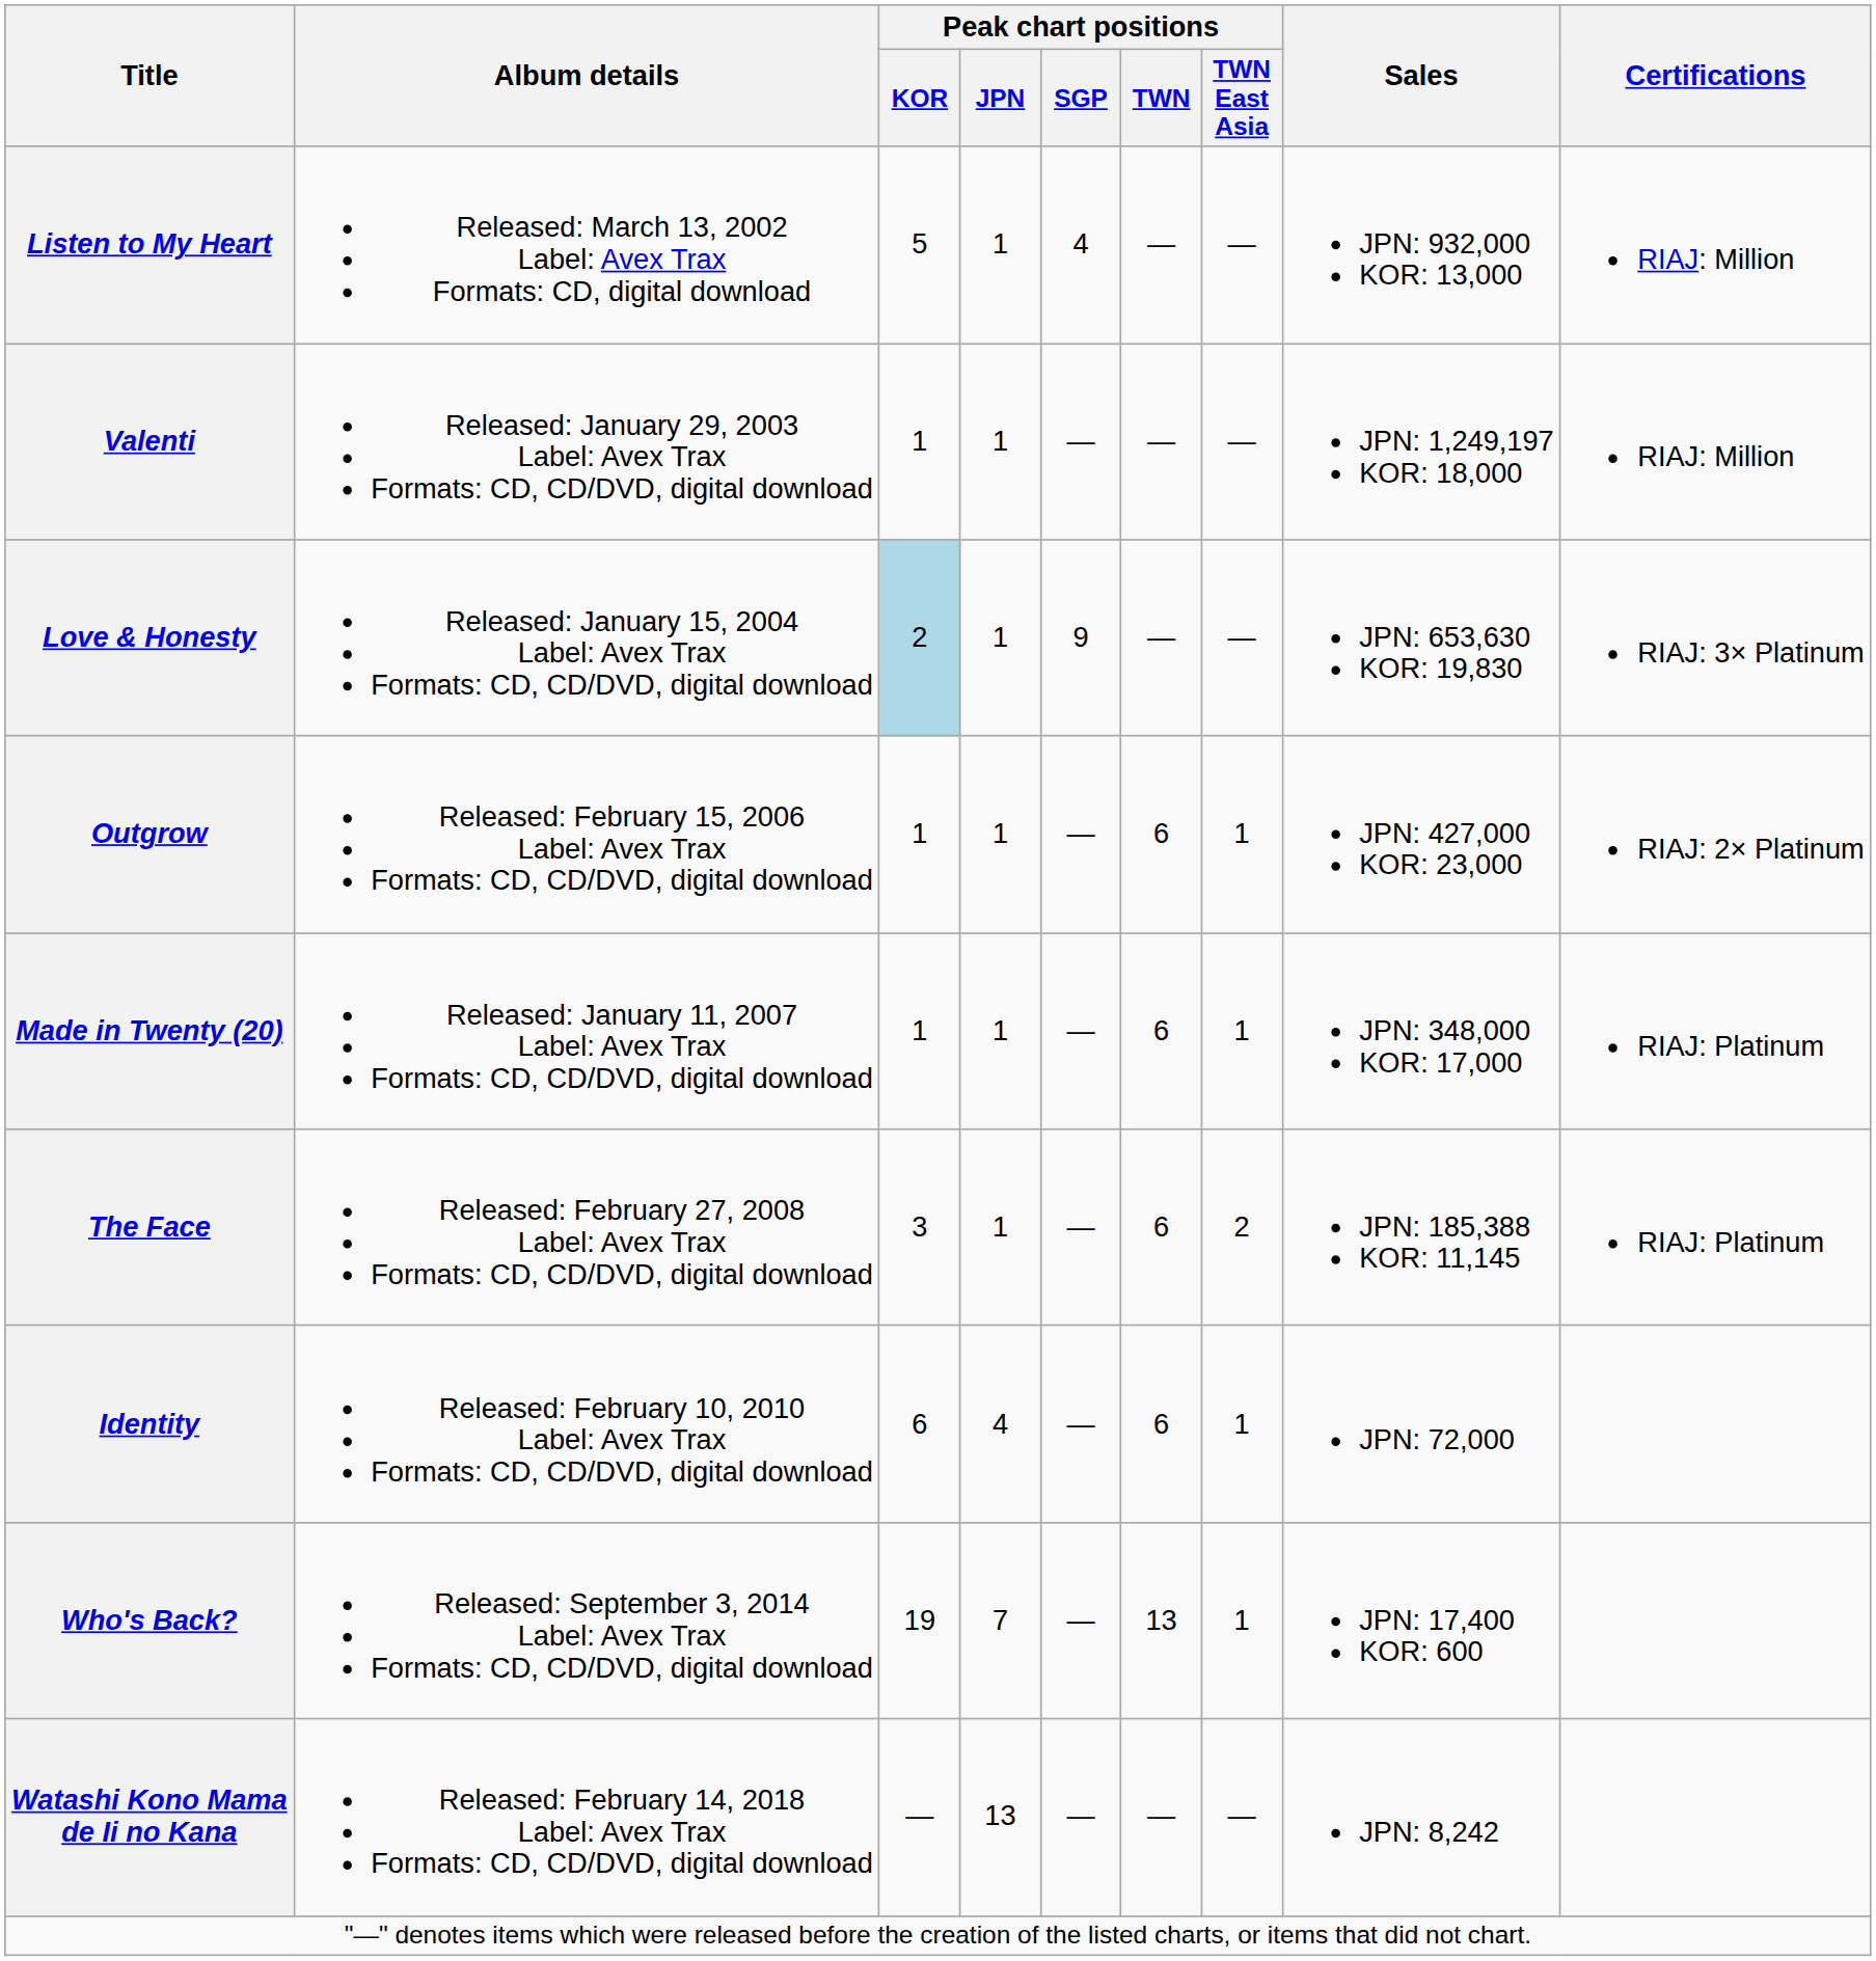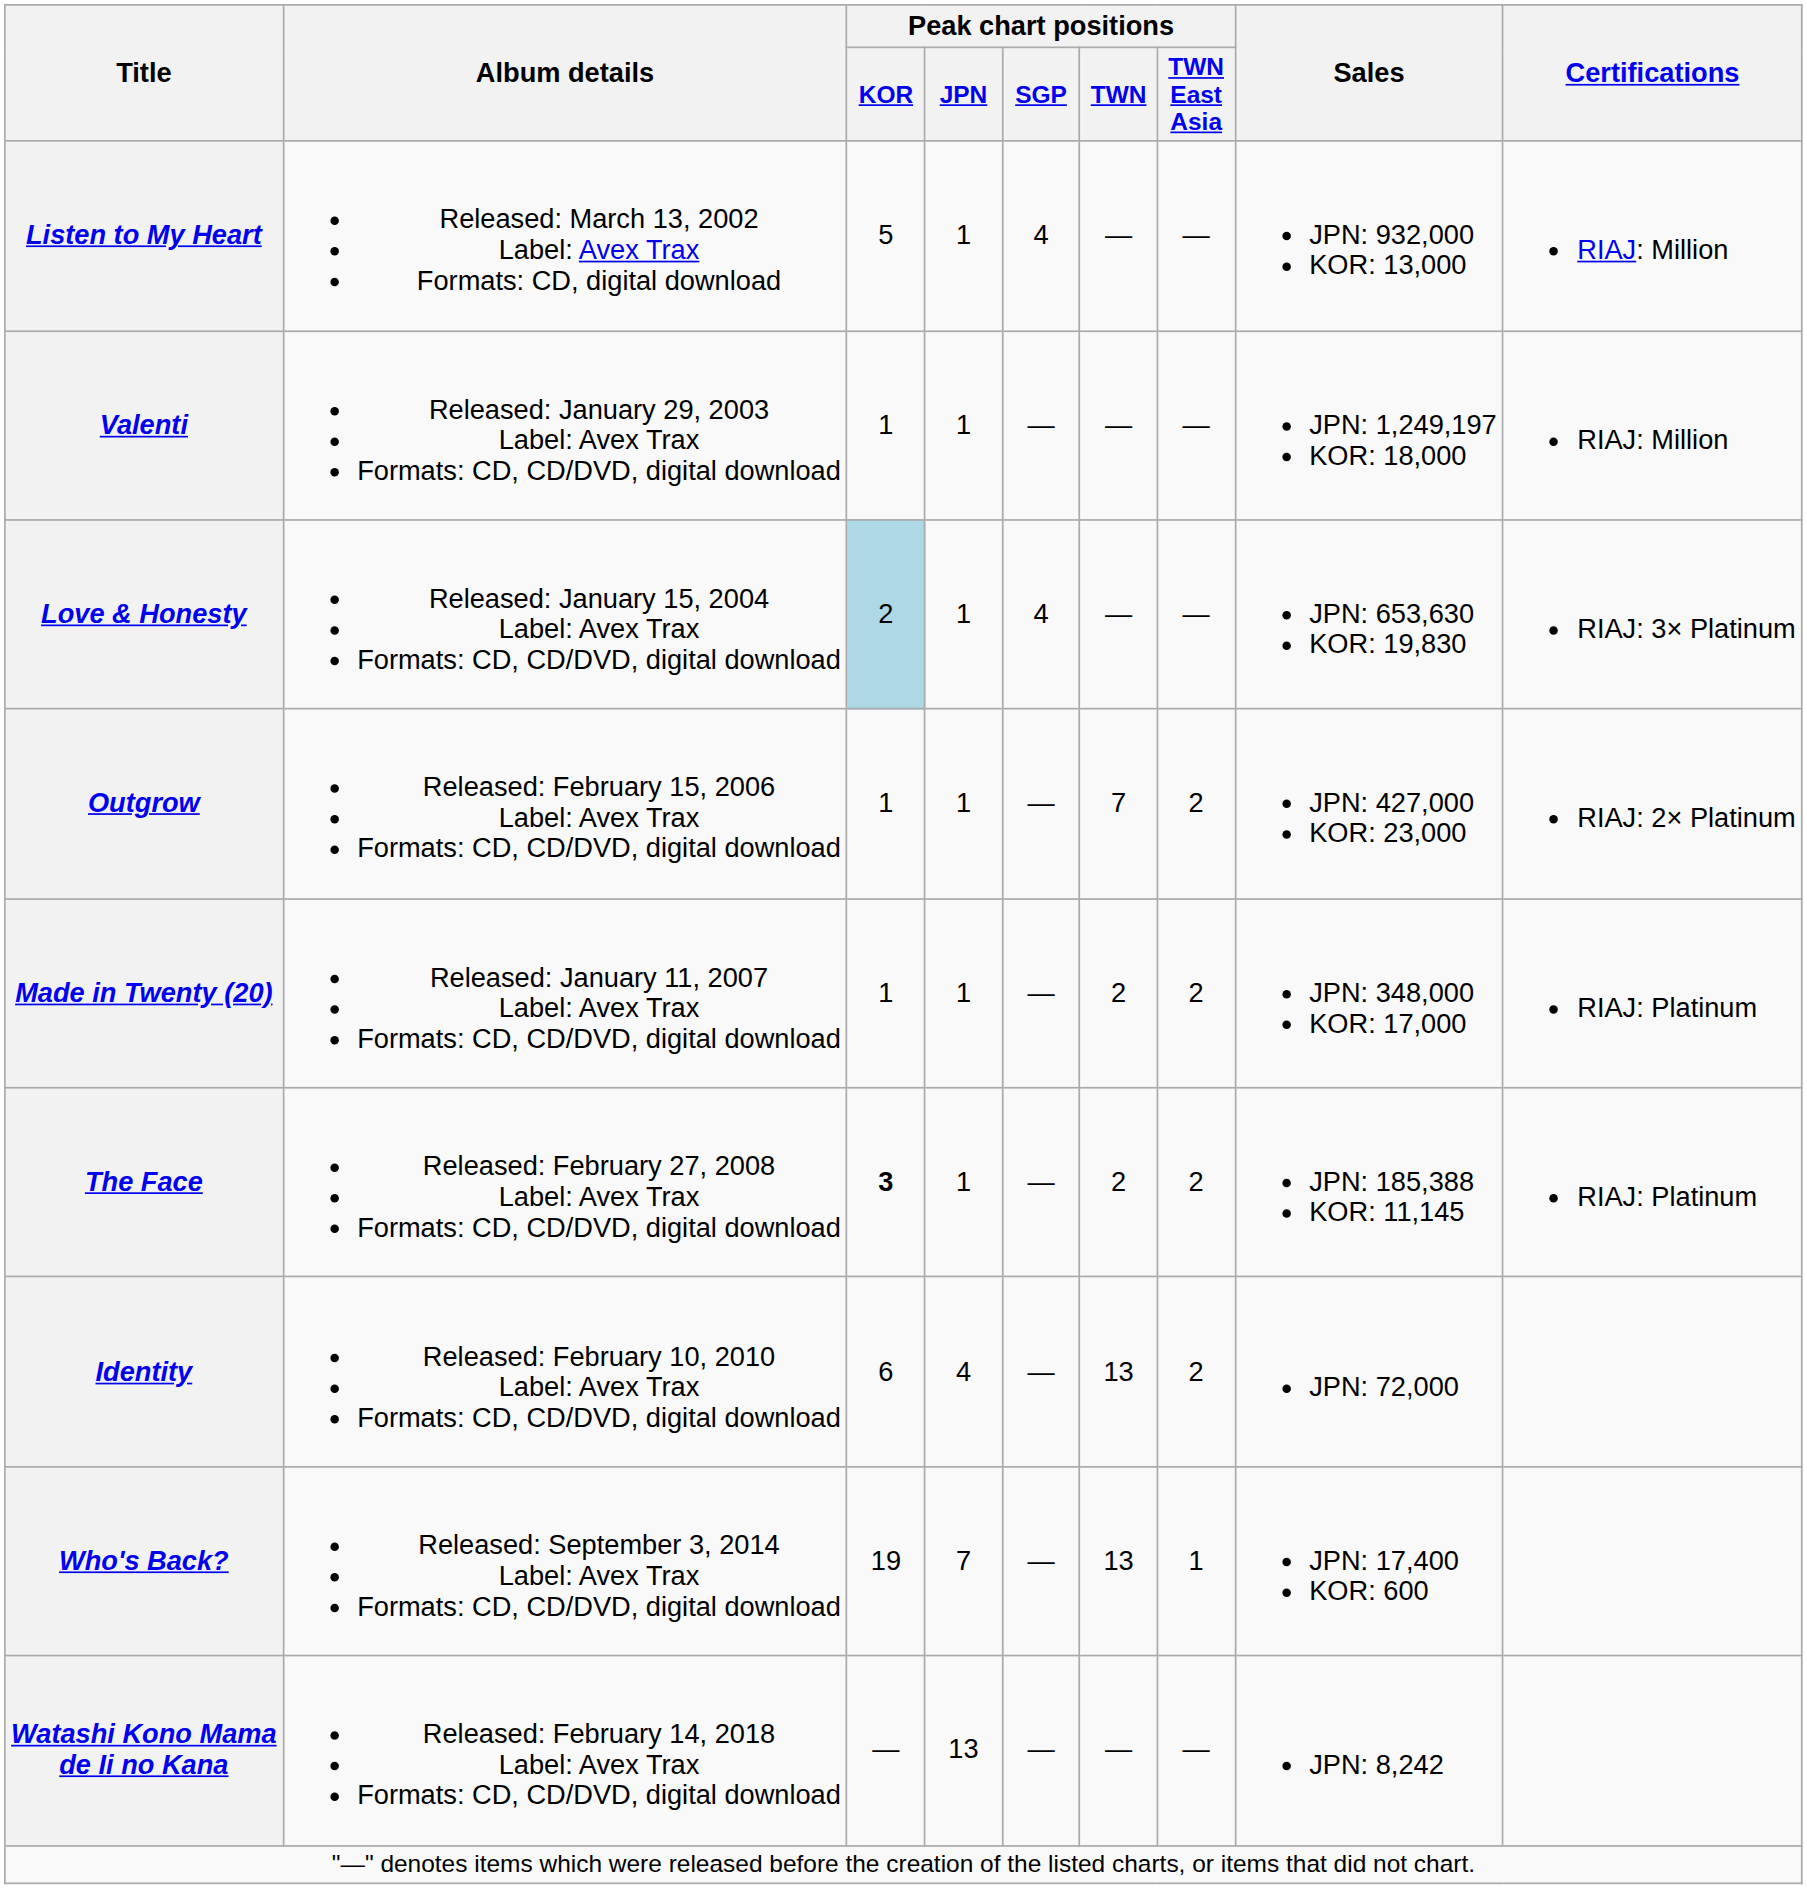Love & Honesty | Peak chart positions / SGP: 9 -> 4
Outgrow | Peak chart positions / TWN: 6 -> 7
Outgrow | Peak chart positions / TWN East Asia: 1 -> 2
Made in Twenty (20) | Peak chart positions / TWN: 6 -> 2
Made in Twenty (20) | Peak chart positions / TWN East Asia: 1 -> 2
The Face | Peak chart positions / KOR: normal -> bold
The Face | Peak chart positions / TWN: 6 -> 2
Identity | Peak chart positions / TWN: 6 -> 13
Identity | Peak chart positions / TWN East Asia: 1 -> 2
